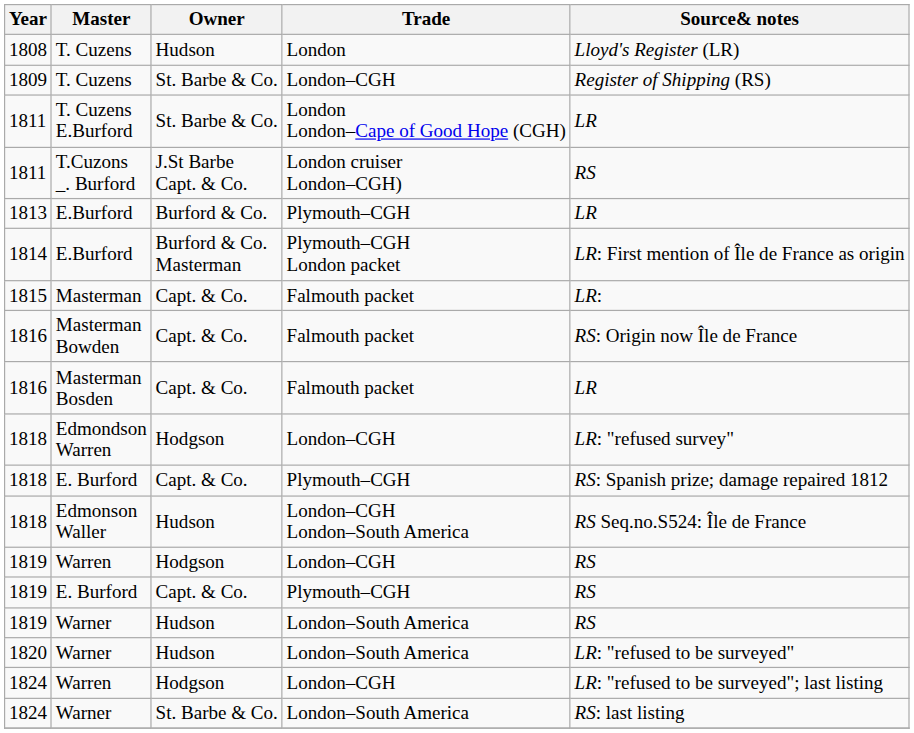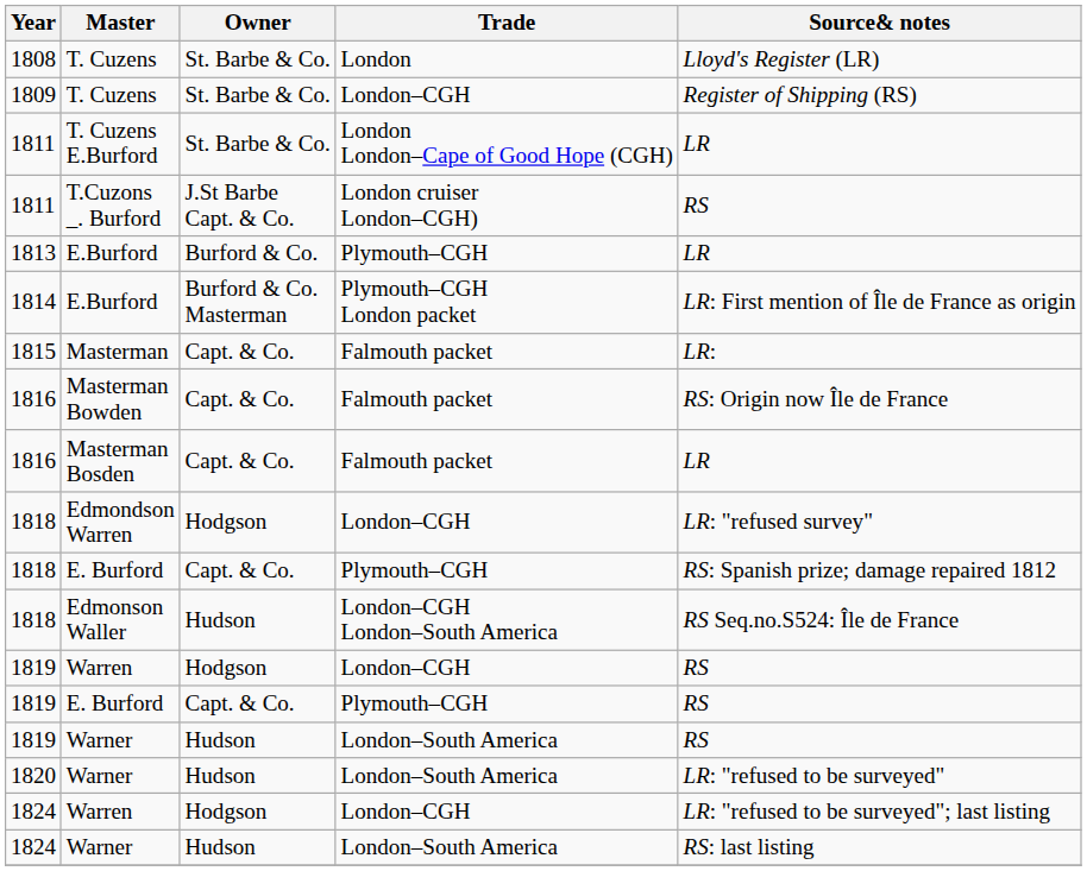1808 / T. Cuzens | Owner: Hudson -> St. Barbe & Co.
1824 / Warner | Owner: St. Barbe & Co. -> Hudson
